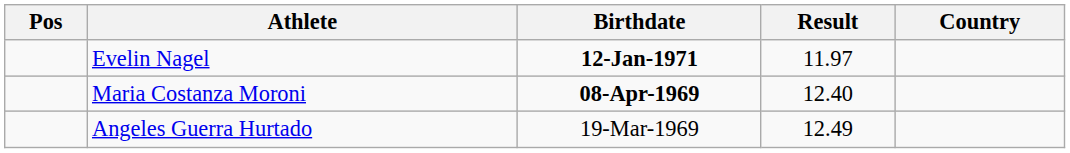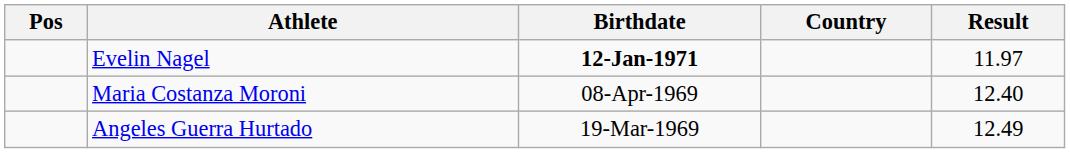columns swapped: Country <-> Result
Maria Costanza Moroni | Birthdate: bold -> normal
